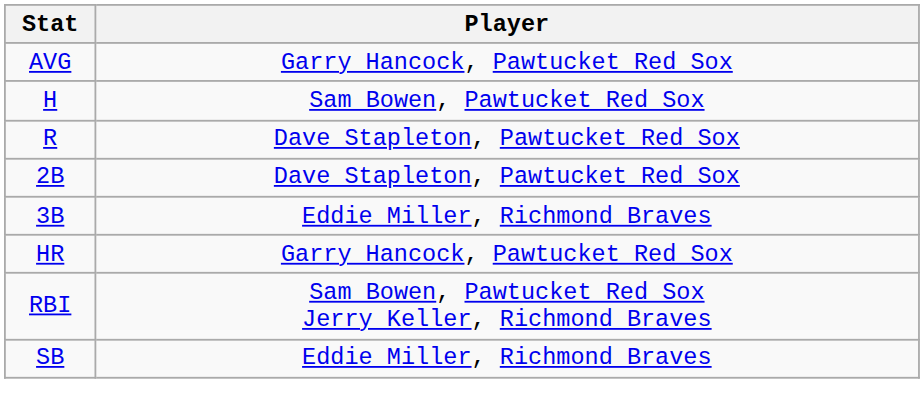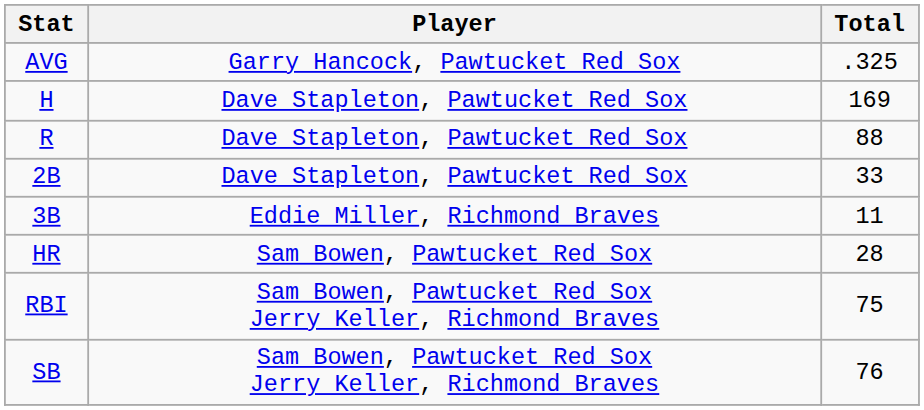+ column: Total | .325 | 169 | 88 | 33 | 11 | 28 | 75 | 76
H | Player: Sam Bowen, Pawtucket Red Sox -> Dave Stapleton, Pawtucket Red Sox
HR | Player: Garry Hancock, Pawtucket Red Sox -> Sam Bowen, Pawtucket Red Sox
SB | Player: Eddie Miller, Richmond Braves -> Sam Bowen, Pawtucket Red Sox Jerry Keller, Richmond Braves
